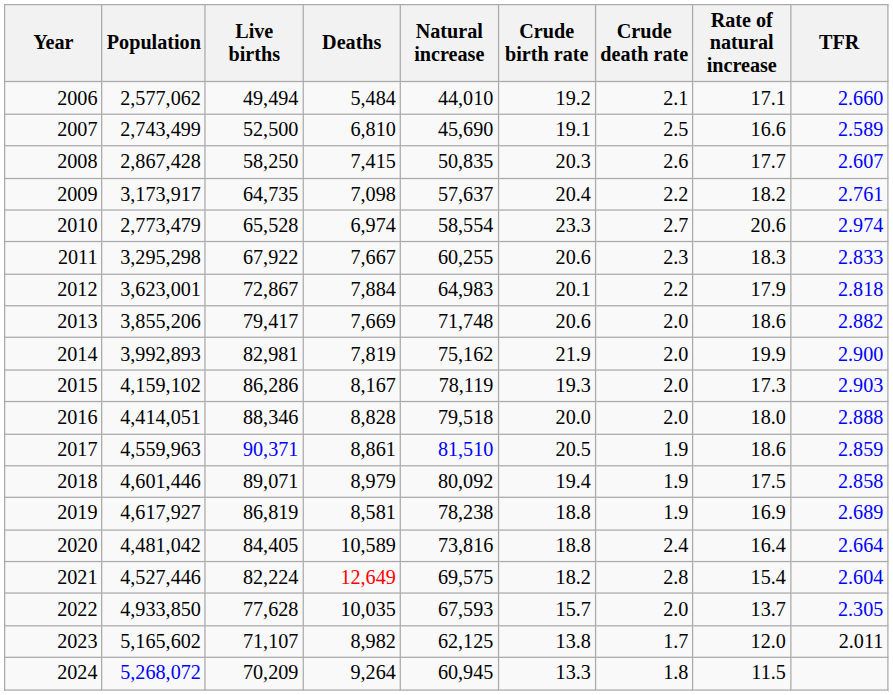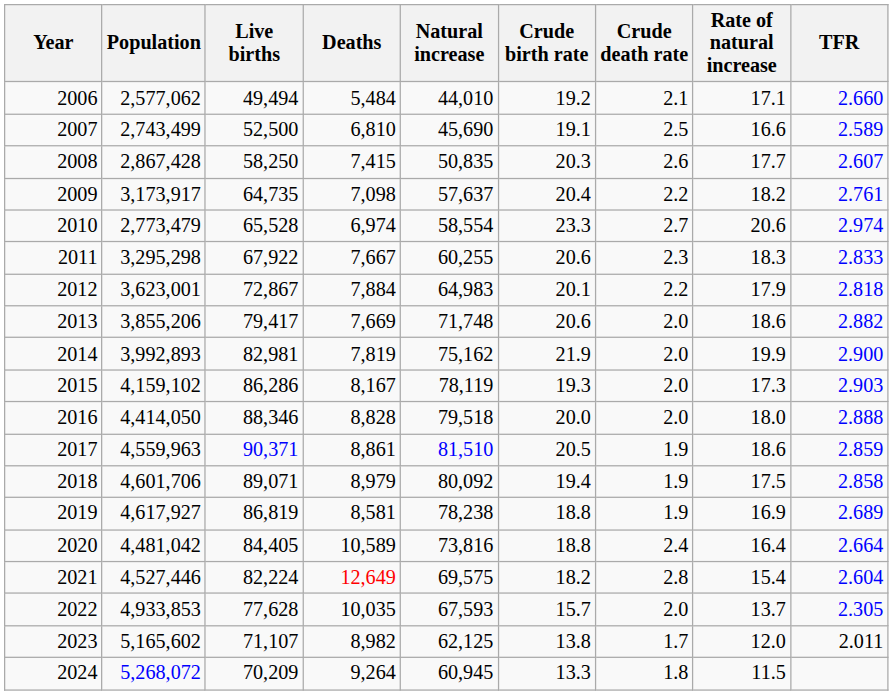2016 | Population: 4,414,051 -> 4,414,050
2018 | Population: 4,601,446 -> 4,601,706
2022 | Population: 4,933,850 -> 4,933,853
